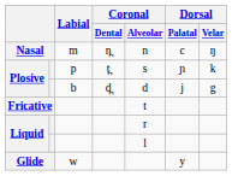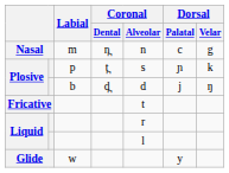Nasal | Dorsal / Velar: ŋ -> g
Plosive / b | Dorsal / Velar: g -> ŋ
